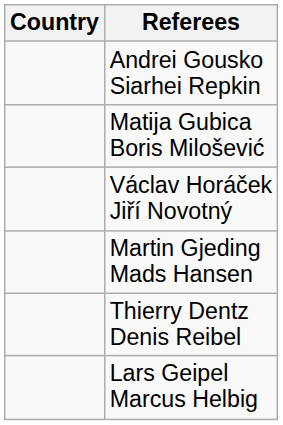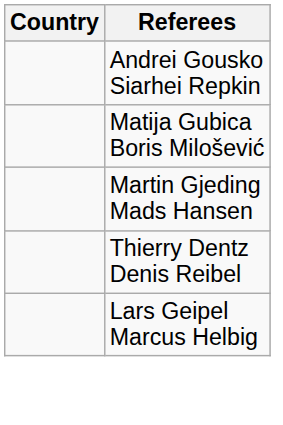- row: Václav Horáček Jiří Novotný
